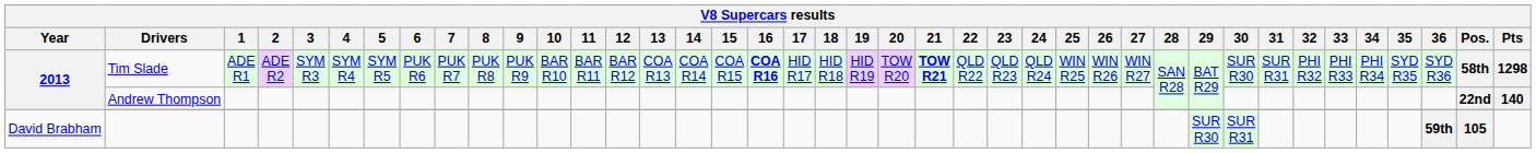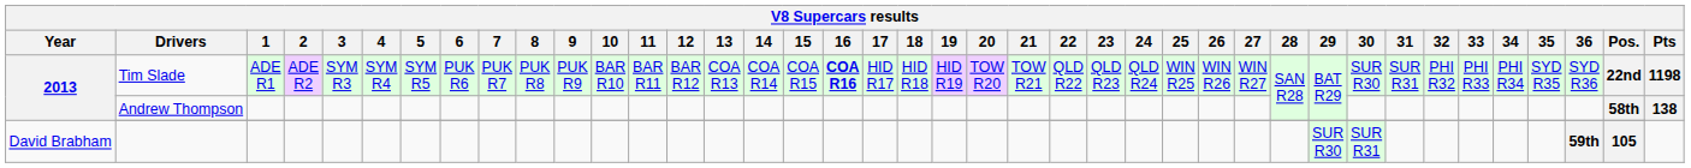Tim Slade | 21: bold -> normal
Tim Slade | Pos.: 58th -> 22nd
Tim Slade | Pts: 1298 -> 1198
Andrew Thompson | Pos.: 22nd -> 58th
Andrew Thompson | Pts: 140 -> 138
